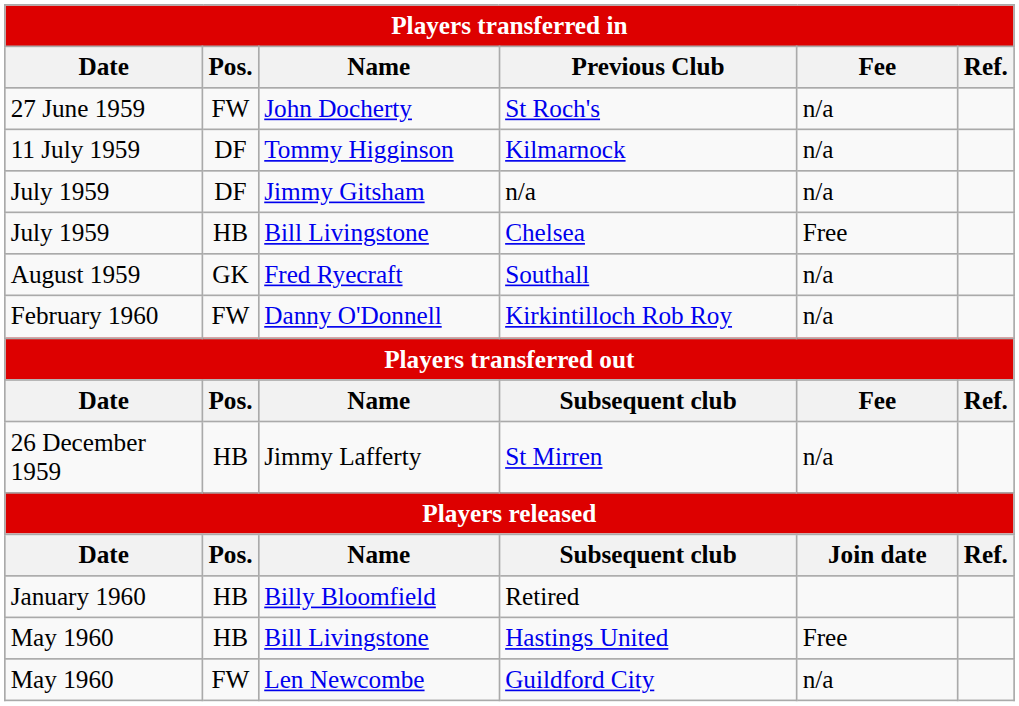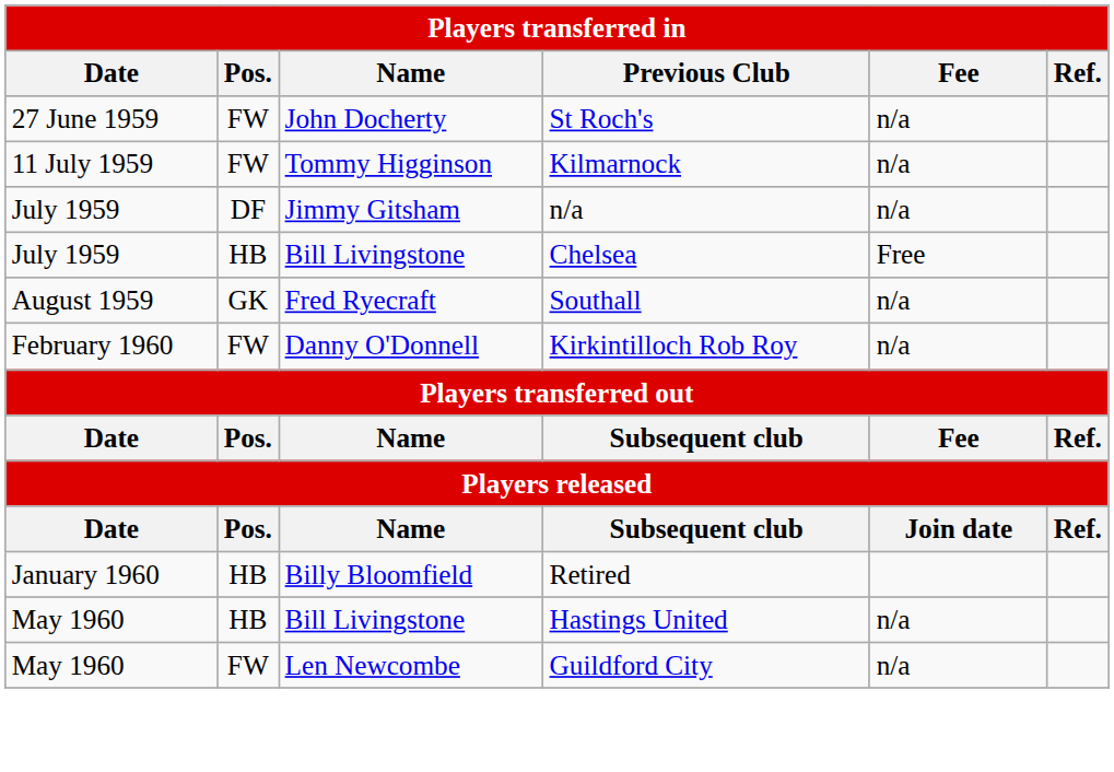Kilmarnock | Pos.: DF -> FW
- row: 26 December 1959 | HB | Jimmy Lafferty | St Mirren | n/a
Hastings United | Fee: Free -> n/a
